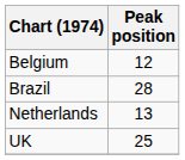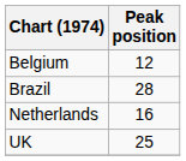Netherlands | Peak position: 13 -> 16
